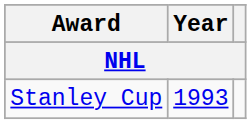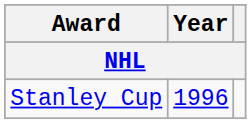Stanley Cup | Year: 1993 -> 1996
